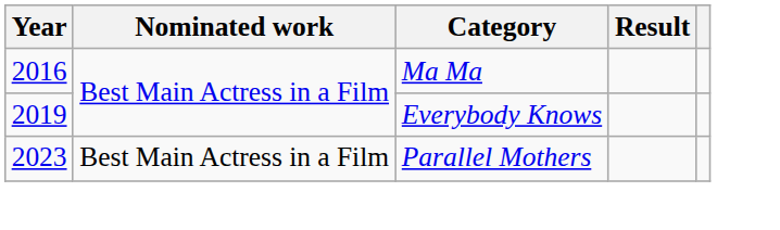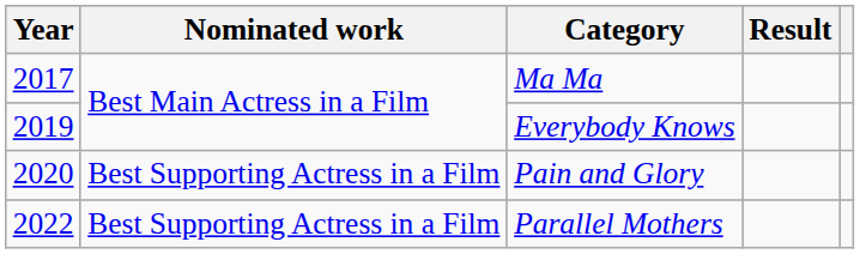Ma Ma | Year: 2016 -> 2017
+ row: 2020 | Best Supporting Actress in a Film | Pain and Glory
Parallel Mothers | Year: 2023 -> 2022
Parallel Mothers | Nominated work: Best Main Actress in a Film -> Best Supporting Actress in a Film
